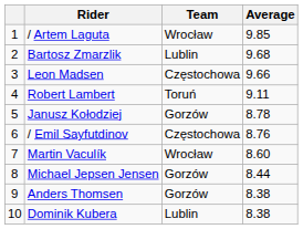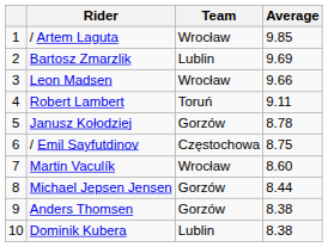Bartosz Zmarzlik | Average: 9.68 -> 9.69
Leon Madsen | Team: Częstochowa -> Wrocław
/ Emil Sayfutdinov | Average: 8.76 -> 8.75
